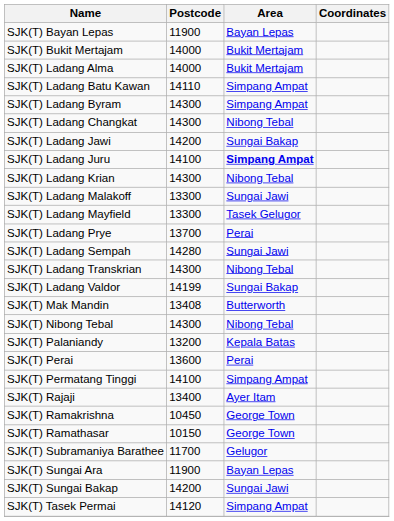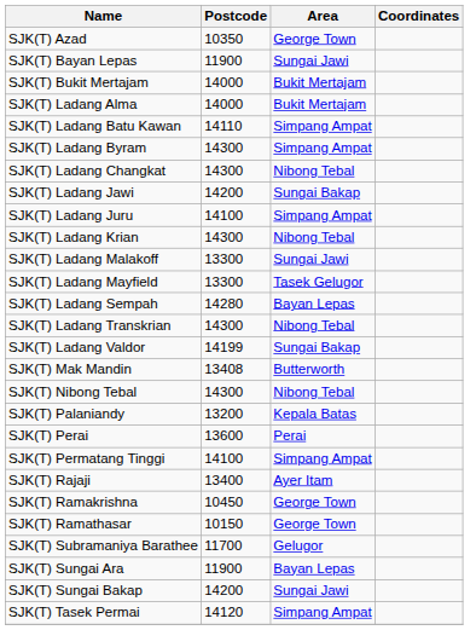+ row: SJK(T) Azad | 10350 | George Town
SJK(T) Bayan Lepas | Area: Bayan Lepas -> Sungai Jawi
SJK(T) Ladang Juru | Area: bold -> normal
- row: SJK(T) Ladang Prye | 13700 | Perai
SJK(T) Ladang Sempah | Area: Sungai Jawi -> Bayan Lepas
